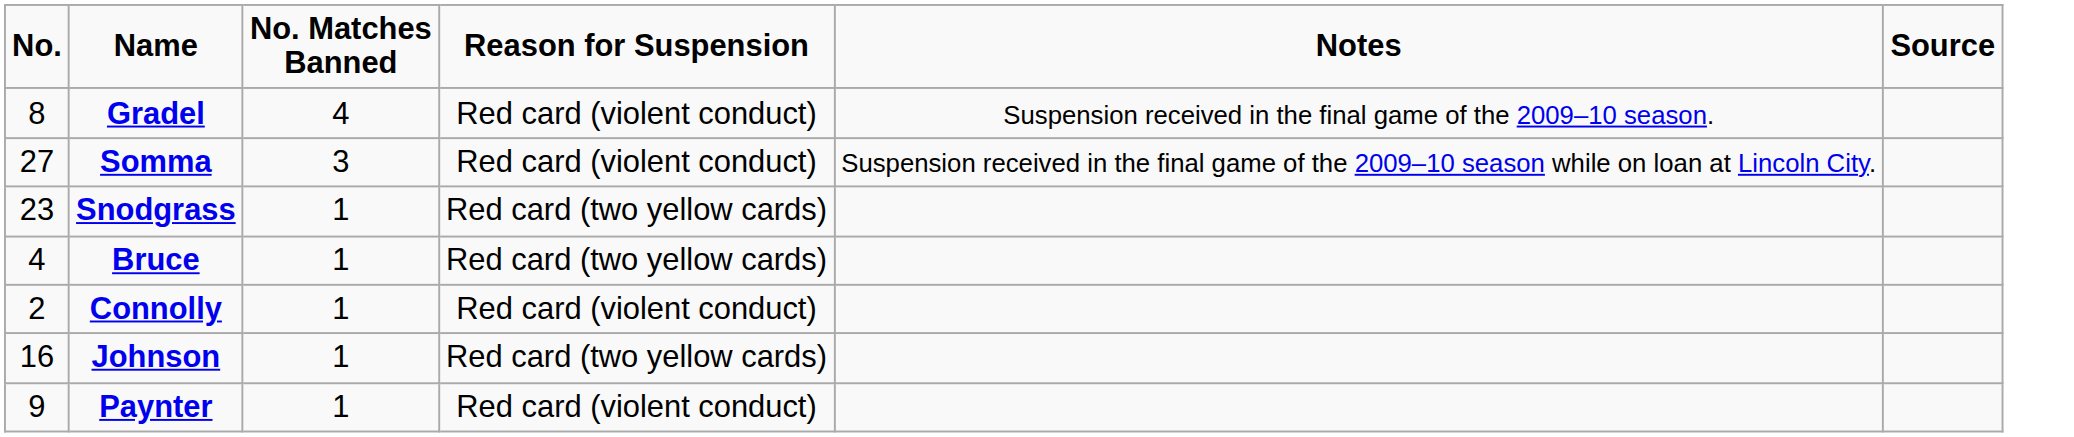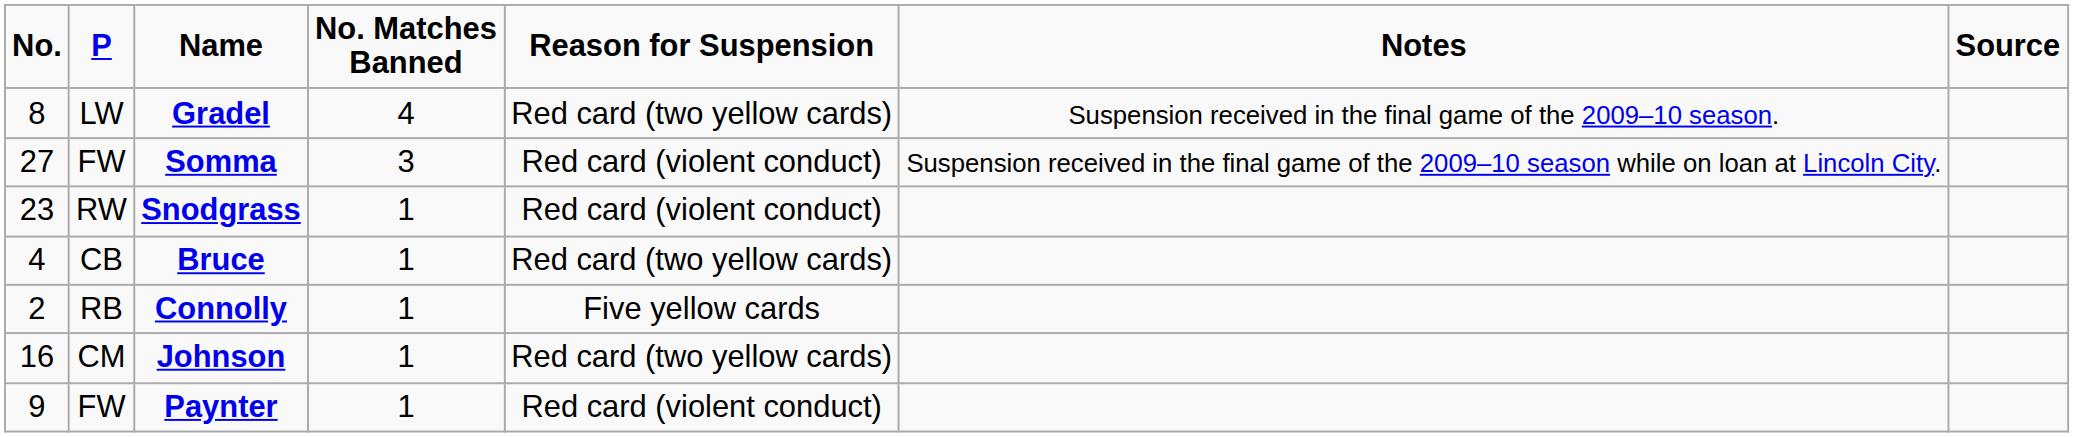+ column: P | LW | FW | RW | CB | RB | CM | FW
Gradel | Reason for Suspension: Red card (violent conduct) -> Red card (two yellow cards)
Snodgrass | Reason for Suspension: Red card (two yellow cards) -> Red card (violent conduct)
Connolly | Reason for Suspension: Red card (violent conduct) -> Five yellow cards
